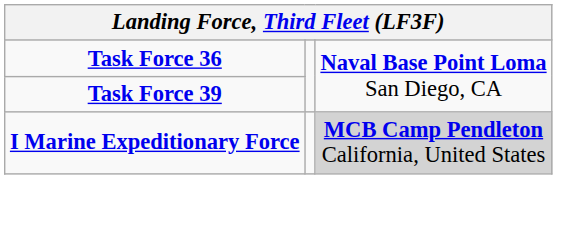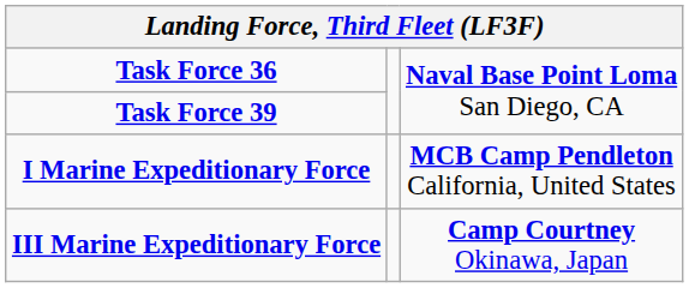I Marine Expeditionary Force | column 3: lightgrey background -> no background
+ row: III Marine Expeditionary Force | Camp Courtney Okinawa, Japan
